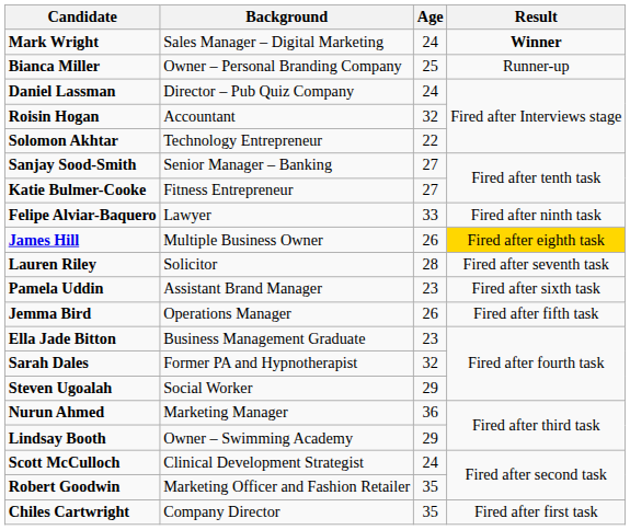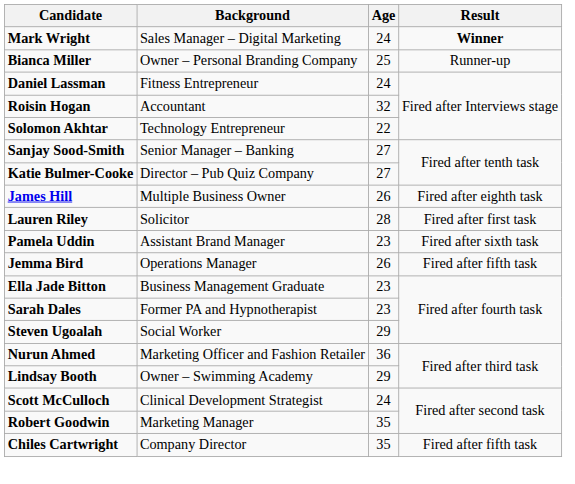Daniel Lassman | Background: Director – Pub Quiz Company -> Fitness Entrepreneur
Katie Bulmer-Cooke | Background: Fitness Entrepreneur -> Director – Pub Quiz Company
- row: Felipe Alviar-Baquero | Lawyer | 33 | Fired after ninth task
James Hill | Result: gold background -> no background
Lauren Riley | Result: Fired after seventh task -> Fired after first task
Sarah Dales | Age: 32 -> 23
Nurun Ahmed | Background: Marketing Manager -> Marketing Officer and Fashion Retailer
Robert Goodwin | Background: Marketing Officer and Fashion Retailer -> Marketing Manager
Chiles Cartwright | Result: Fired after first task -> Fired after fifth task
